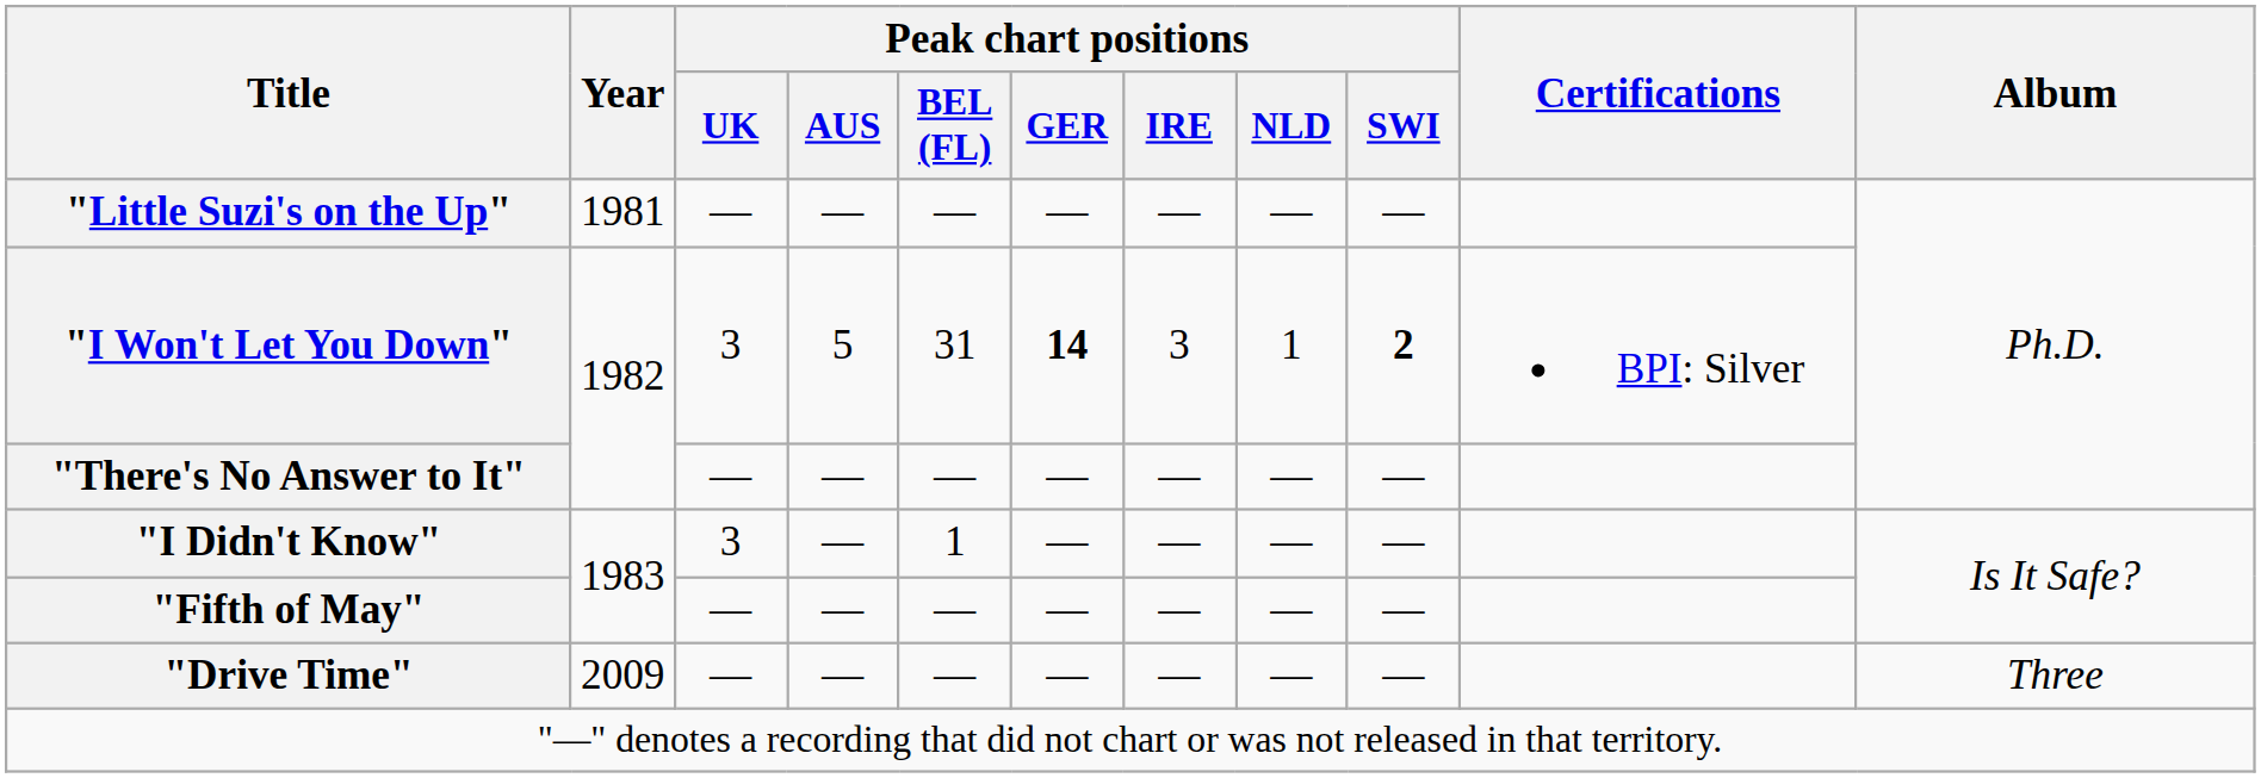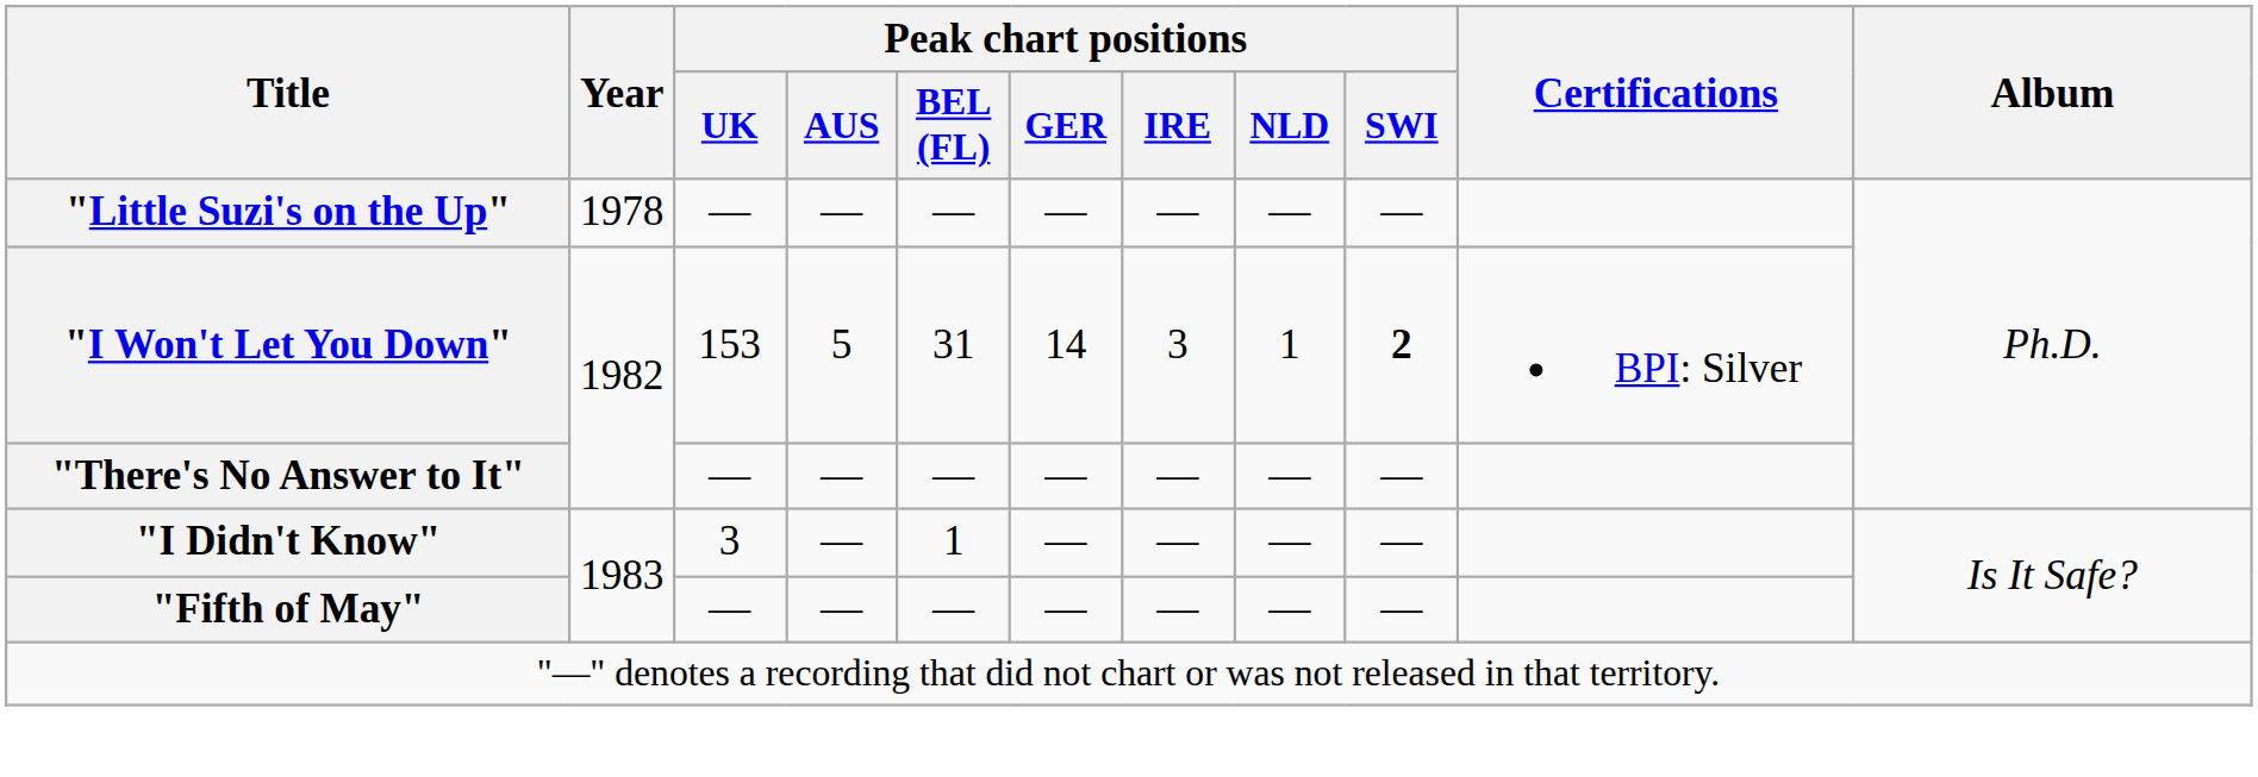"Little Suzi's on the Up" | Year: 1981 -> 1978
"I Won't Let You Down" | Peak chart positions / UK: 3 -> 153
"I Won't Let You Down" | Peak chart positions / GER: bold -> normal
- row: "Drive Time" | 2009 | — | — | — | — | — | — | — | Three
